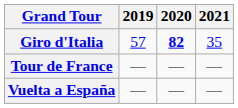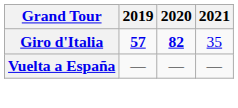Giro d'Italia | 2019: normal -> bold
- row: Tour de France | — | — | —
